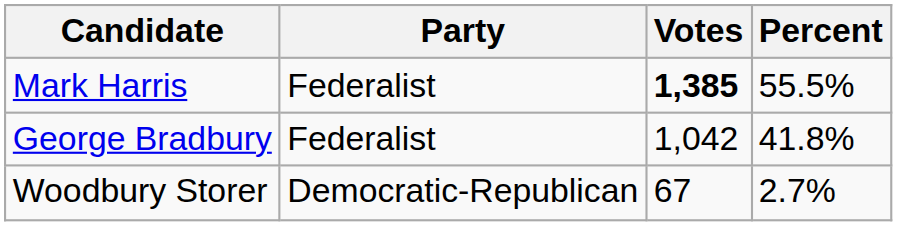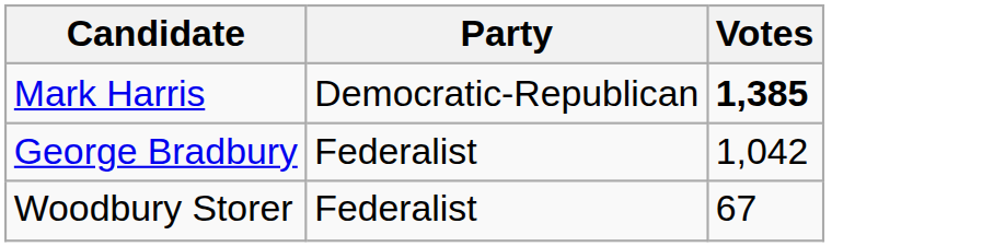- column: Percent | 55.5% | 41.8% | 2.7%
Mark Harris | Party: Federalist -> Democratic-Republican
Woodbury Storer | Party: Democratic-Republican -> Federalist
